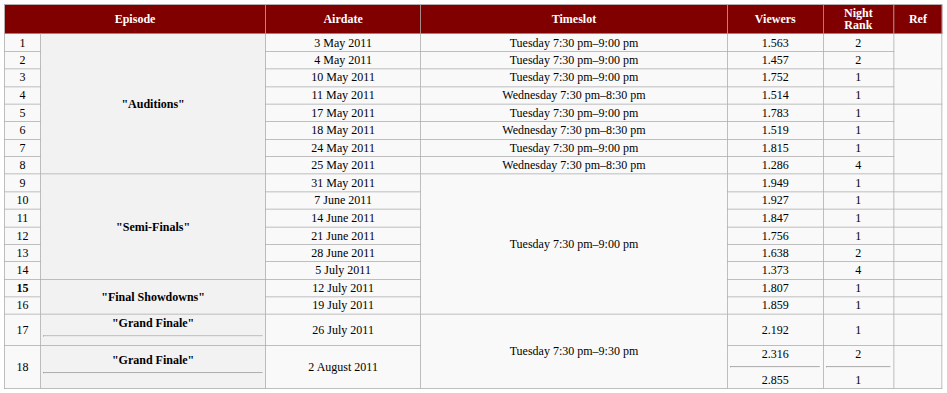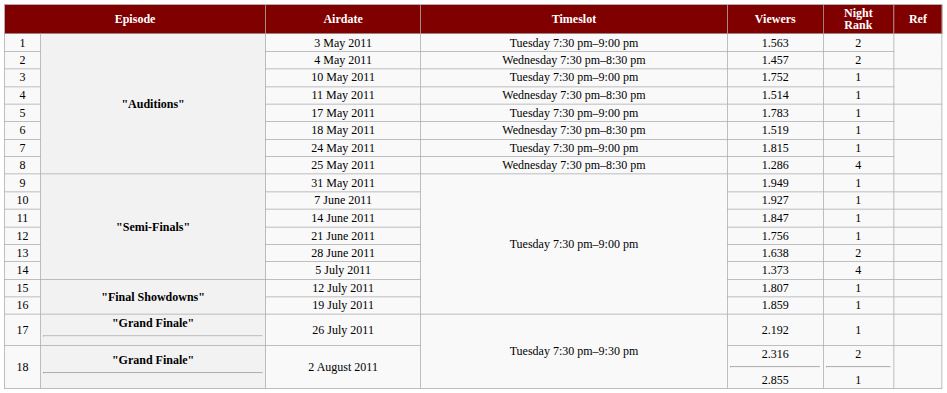4 May 2011 | Timeslot: Tuesday 7:30 pm–9:00 pm -> Wednesday 7:30 pm–8:30 pm
12 July 2011 | column 1: bold -> normal
